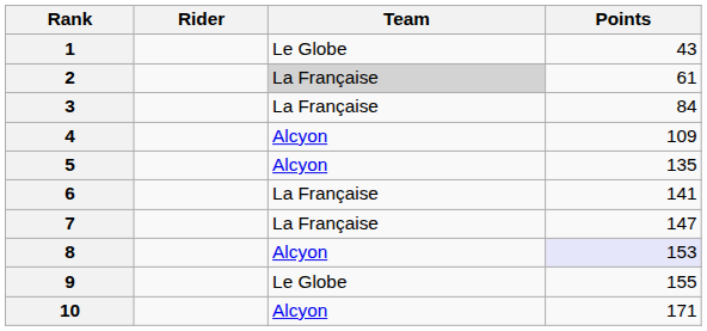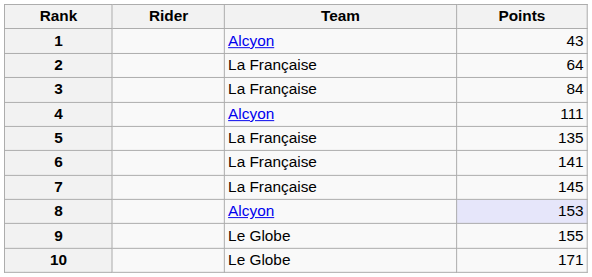1 | Team: Le Globe -> Alcyon
2 | Team: lightgrey background -> no background
2 | Points: 61 -> 64
4 | Points: 109 -> 111
5 | Team: Alcyon -> La Française
7 | Points: 147 -> 145
10 | Team: Alcyon -> Le Globe
